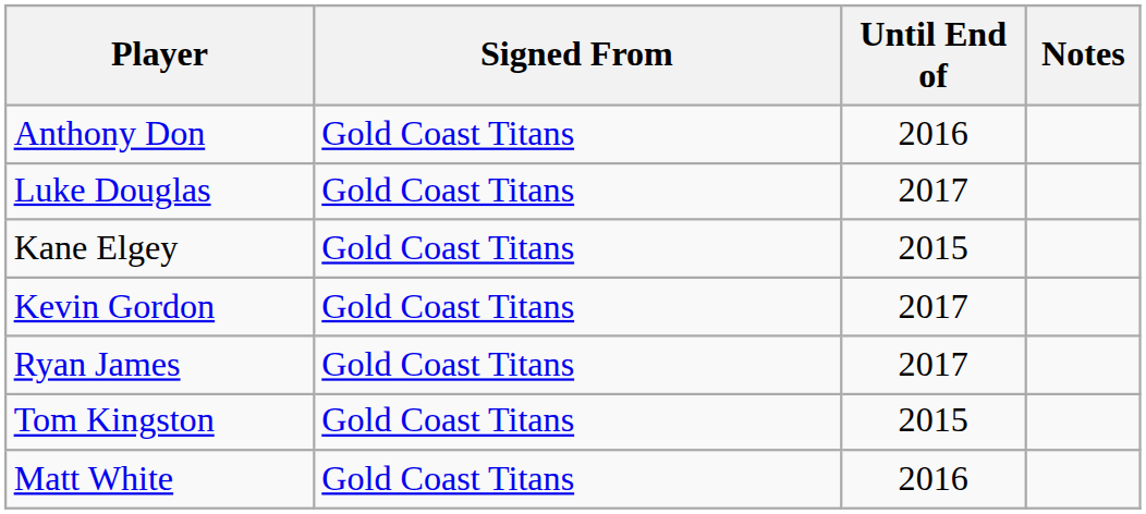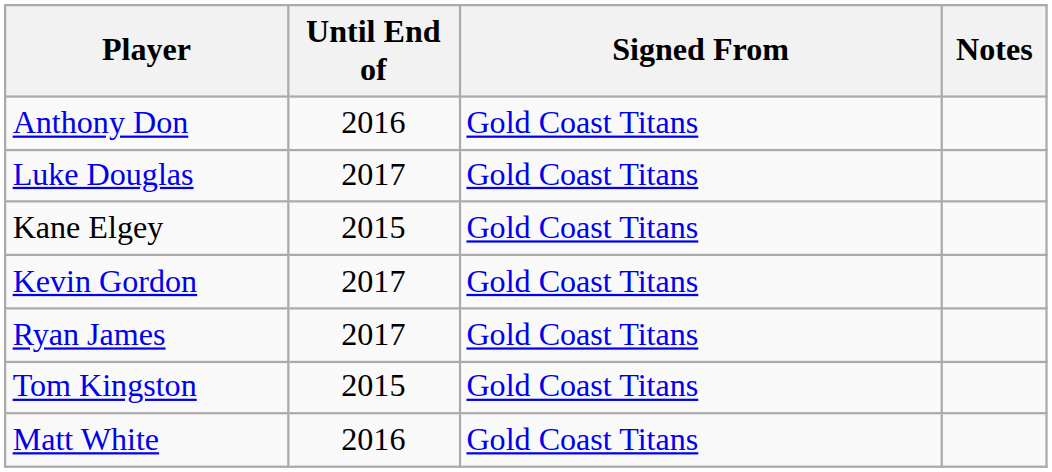columns swapped: Signed From <-> Until End of
